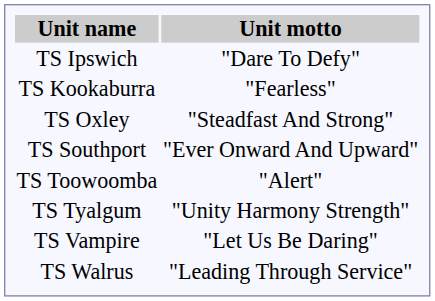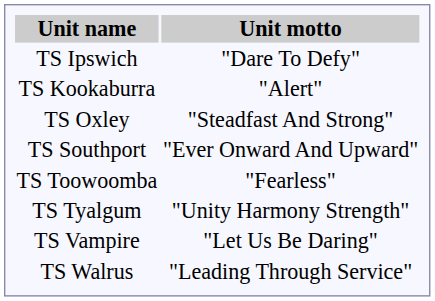TS Kookaburra | Unit motto: "Fearless" -> "Alert"
TS Toowoomba | Unit motto: "Alert" -> "Fearless"
